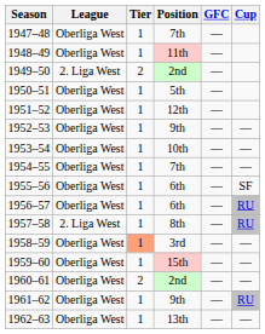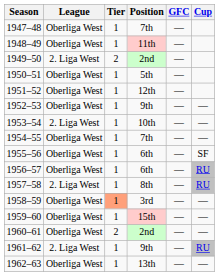1953–54 | League: Oberliga West -> 2. Liga West
1961–62 | League: Oberliga West -> 2. Liga West
